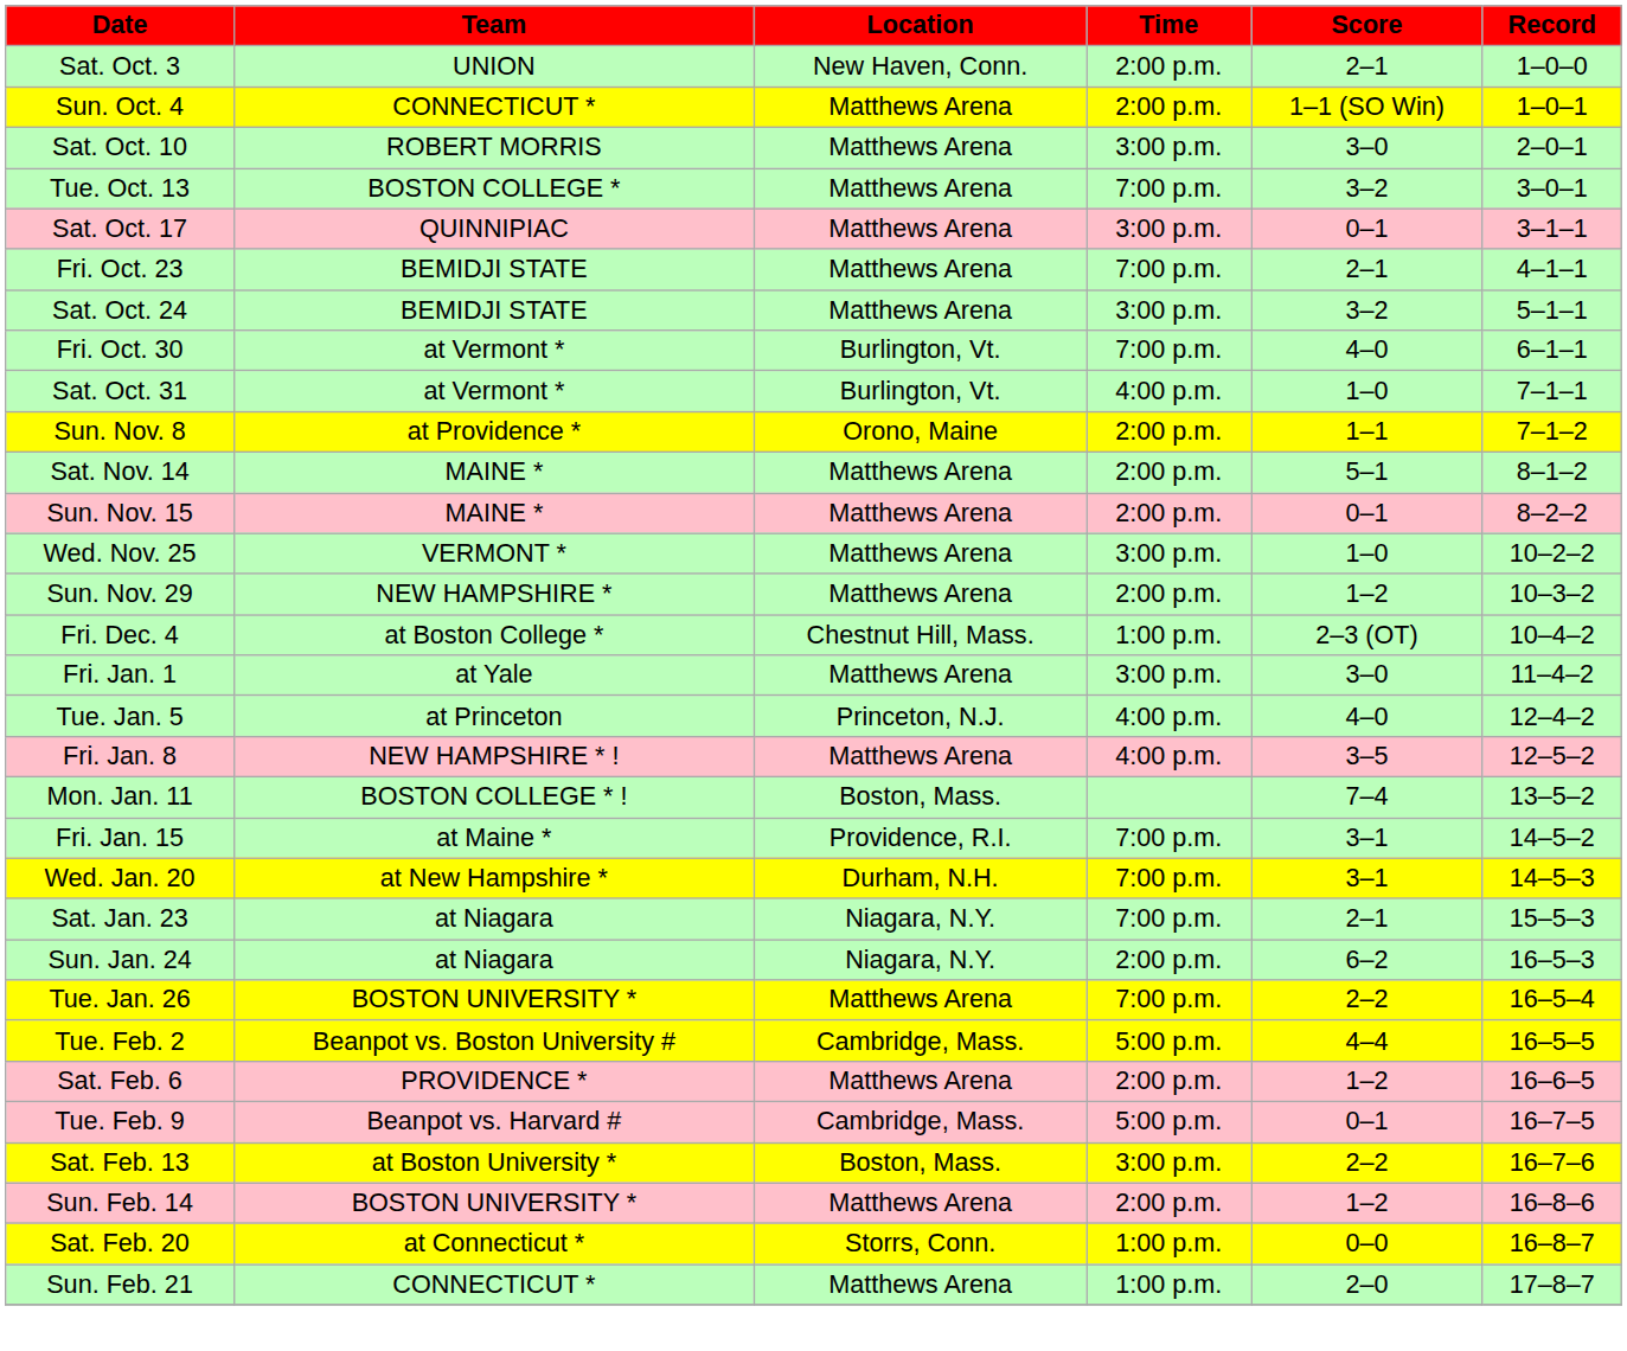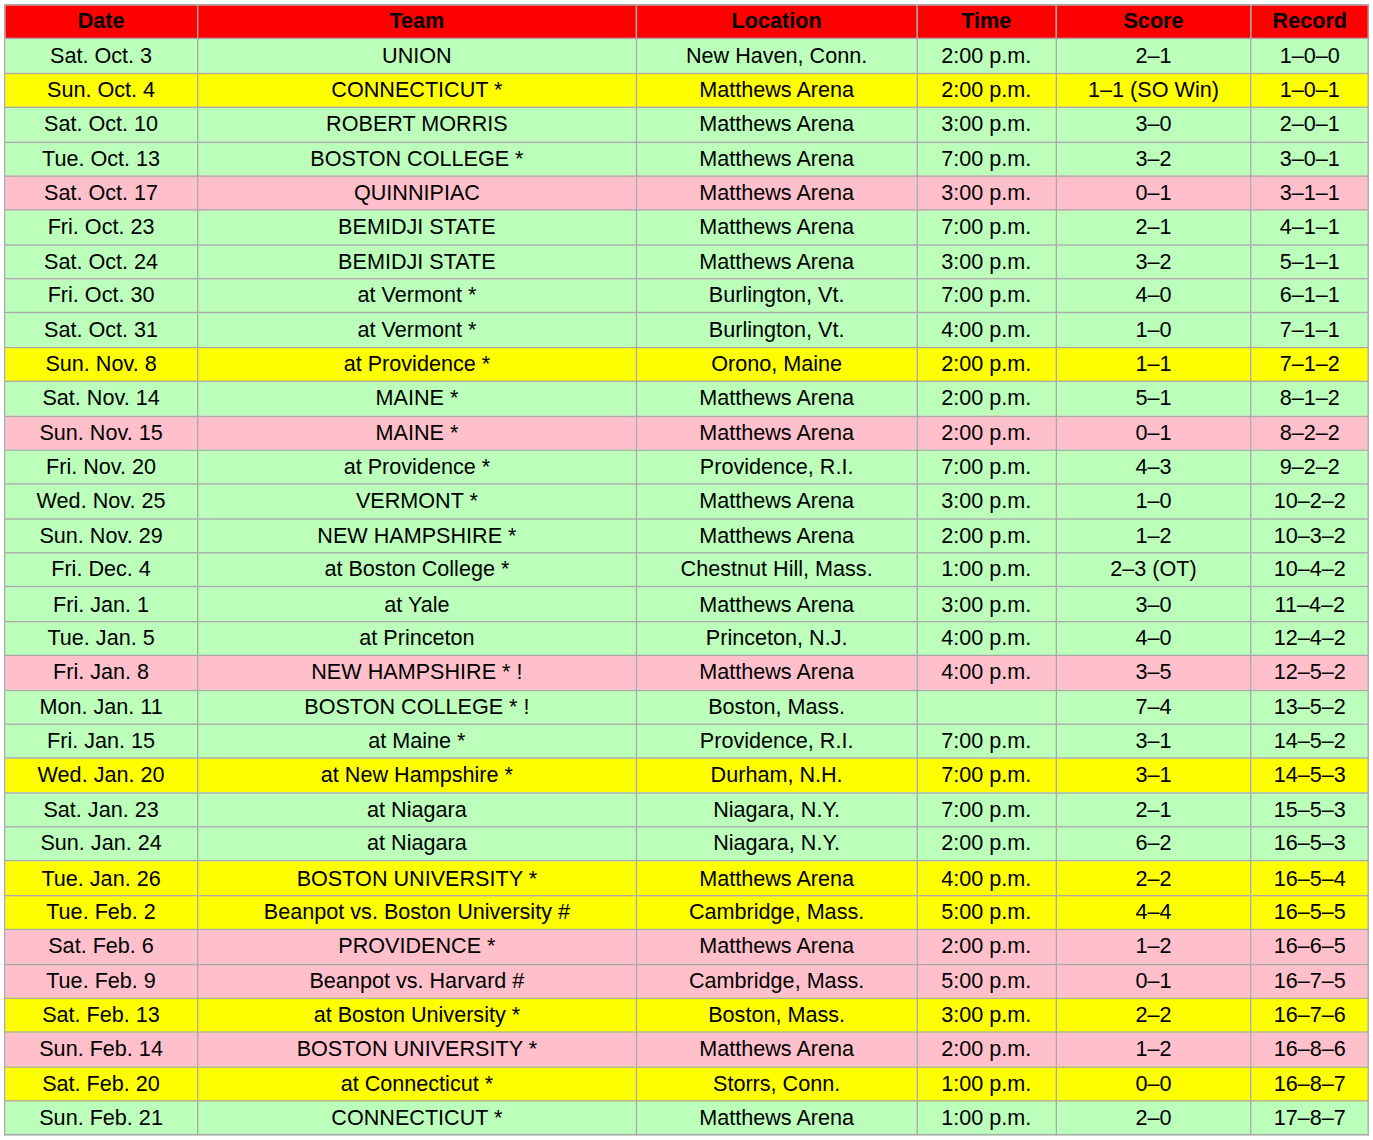+ row: Fri. Nov. 20 | at Providence * | Providence, R.I. | 7:00 p.m. | 4–3 | 9–2–2
Tue. Jan. 26 | Time: 7:00 p.m. -> 4:00 p.m.
